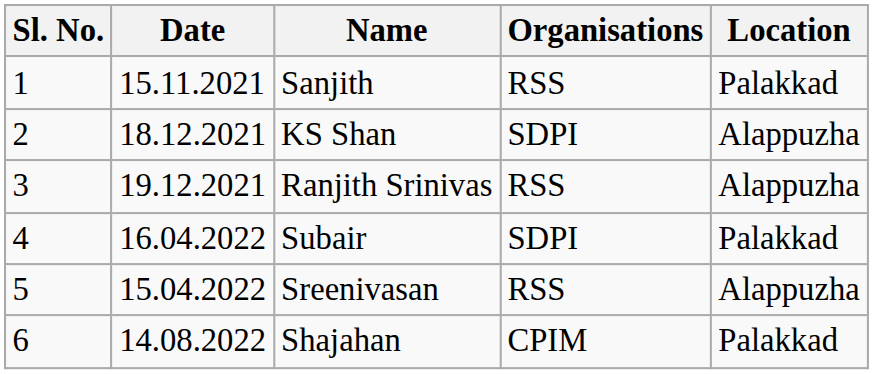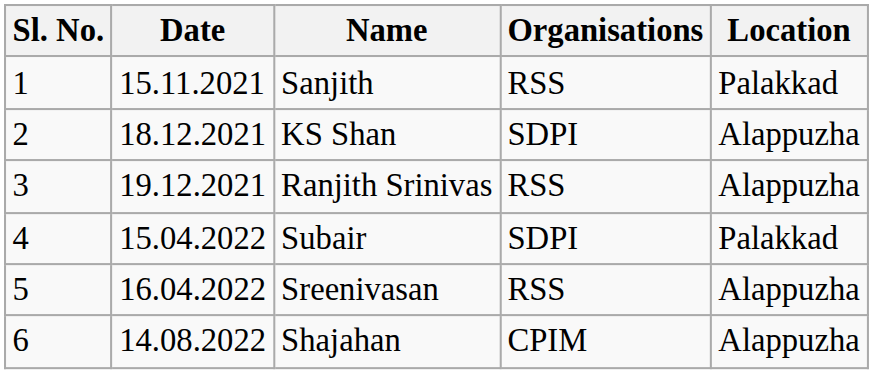Subair | Date: 16.04.2022 -> 15.04.2022
Sreenivasan | Date: 15.04.2022 -> 16.04.2022
Shajahan | Location: Palakkad -> Alappuzha
